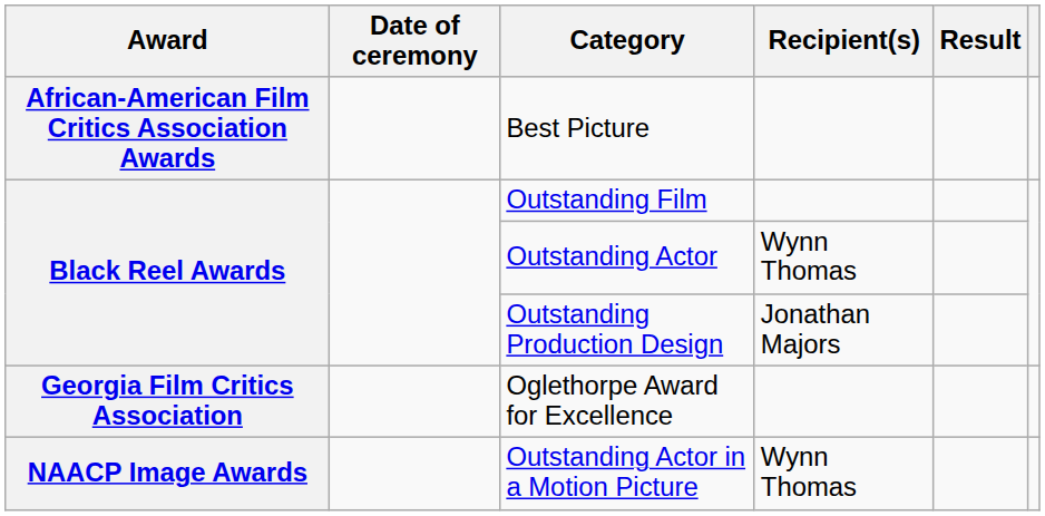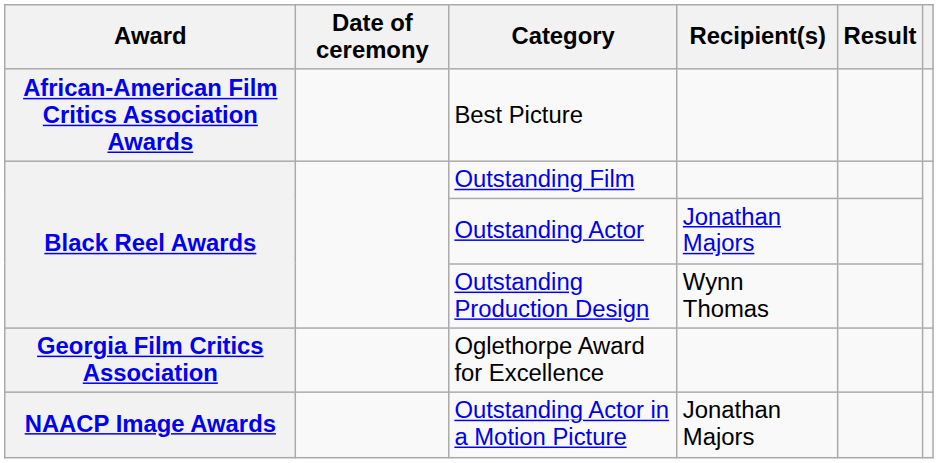Outstanding Actor | Recipient(s): Wynn Thomas -> Jonathan Majors
Outstanding Production Design | Recipient(s): Jonathan Majors -> Wynn Thomas
Outstanding Actor in a Motion Picture | Recipient(s): Wynn Thomas -> Jonathan Majors
